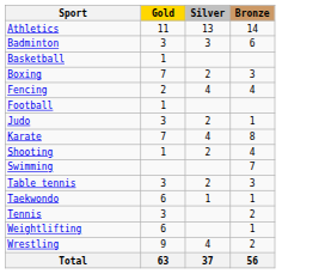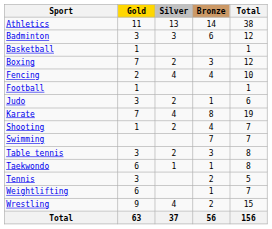+ column: Total | 38 | 12 | 1 | 12 | 10 | 1 | 6 | 19 | 7 | 7 | 8 | 8 | 5 | 7 | 15 | 156
